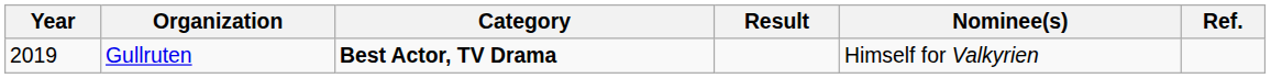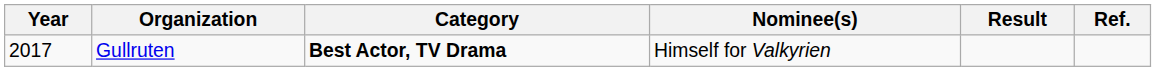columns swapped: Nominee(s) <-> Result
Gullruten | Year: 2019 -> 2017
